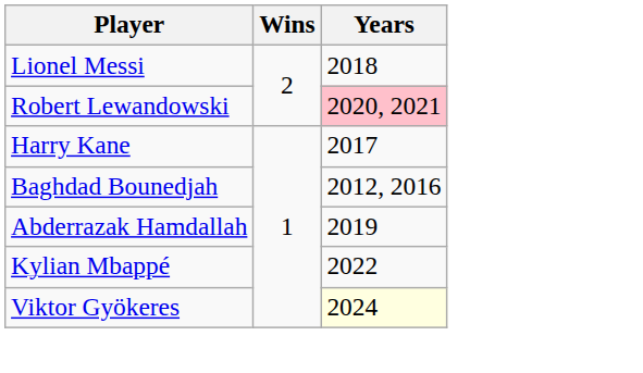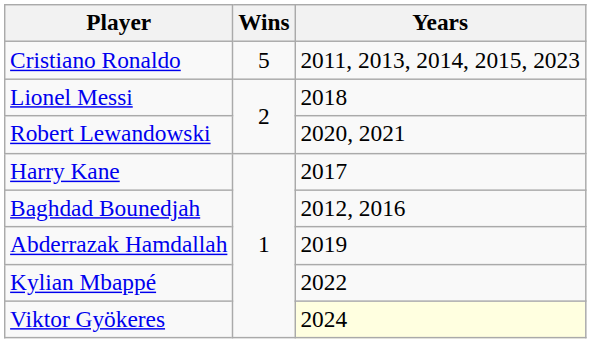+ row: Cristiano Ronaldo | 5 | 2011, 2013, 2014, 2015, 2023
Robert Lewandowski | Years: pink background -> no background
